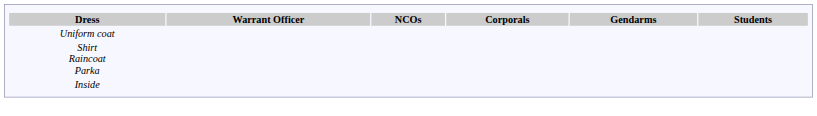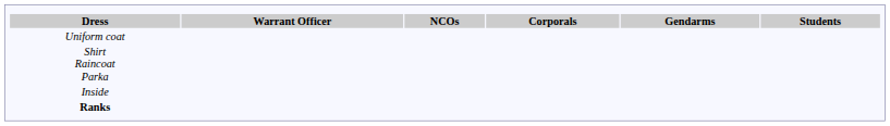+ row: Ranks
